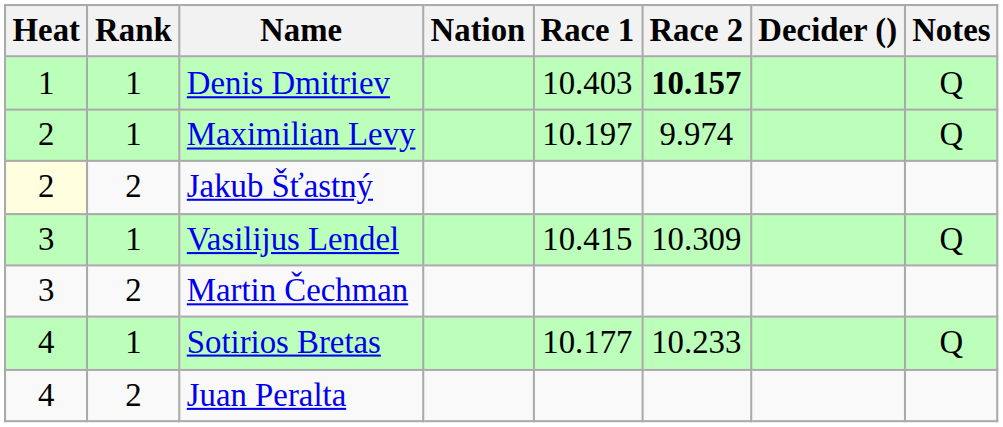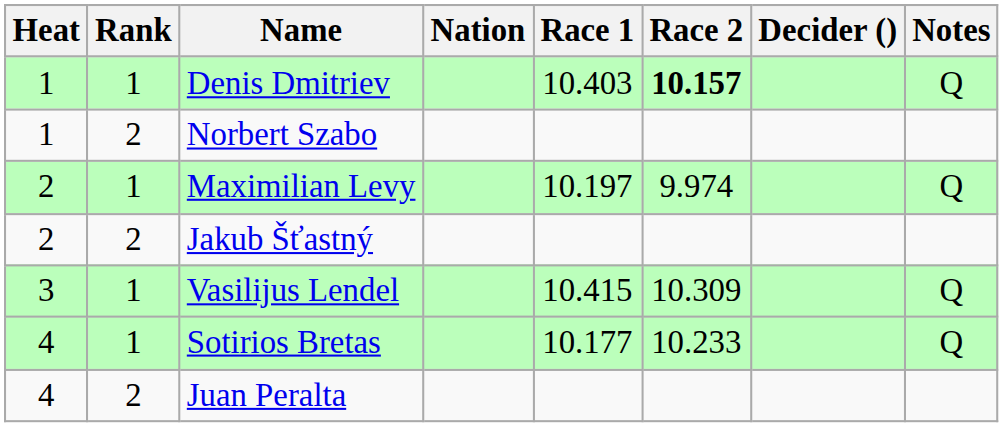+ row: 1 | 2 | Norbert Szabo
Jakub Šťastný | Heat: lightyellow background -> no background
- row: 3 | 2 | Martin Čechman
